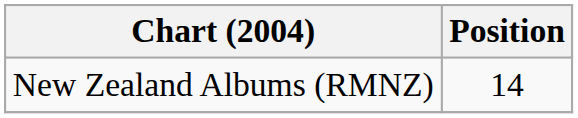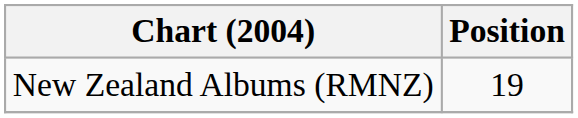New Zealand Albums (RMNZ) | Position: 14 -> 19
